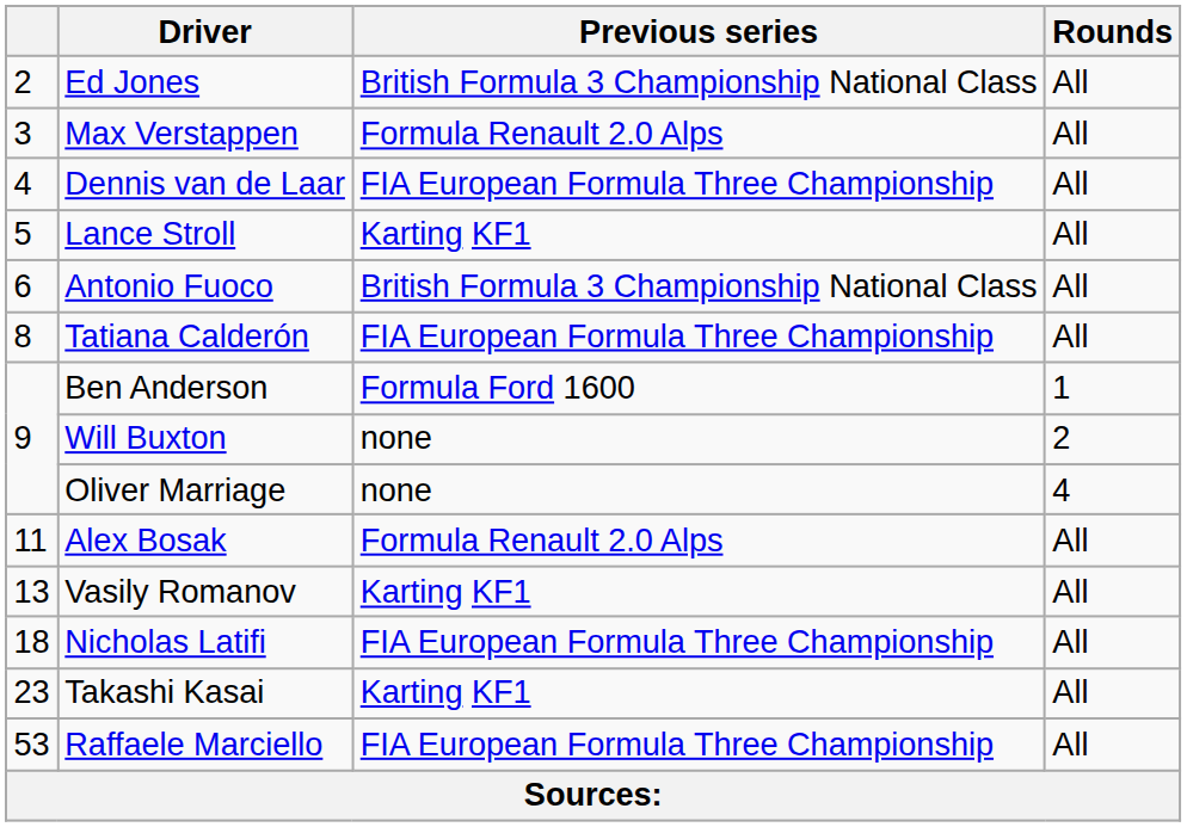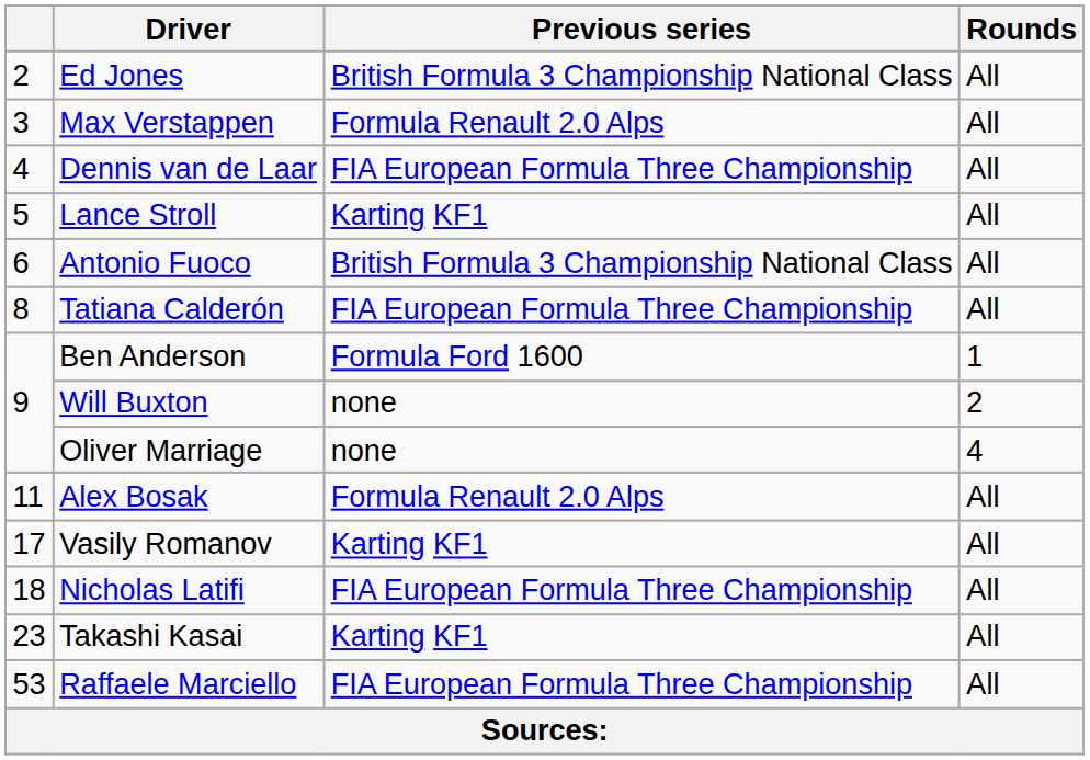Vasily Romanov | column 1: 13 -> 17
